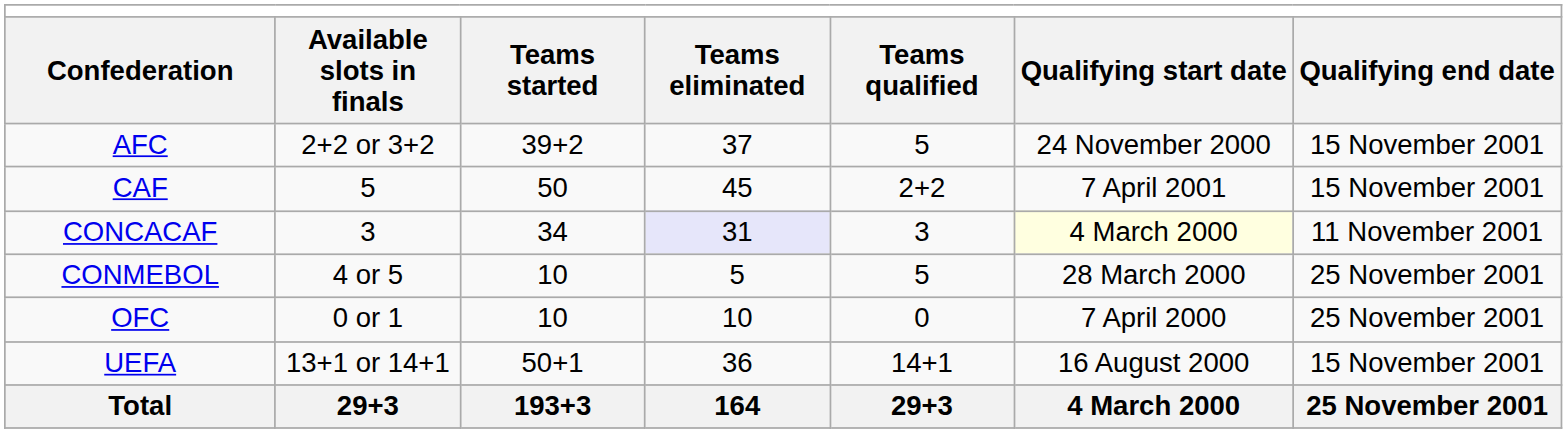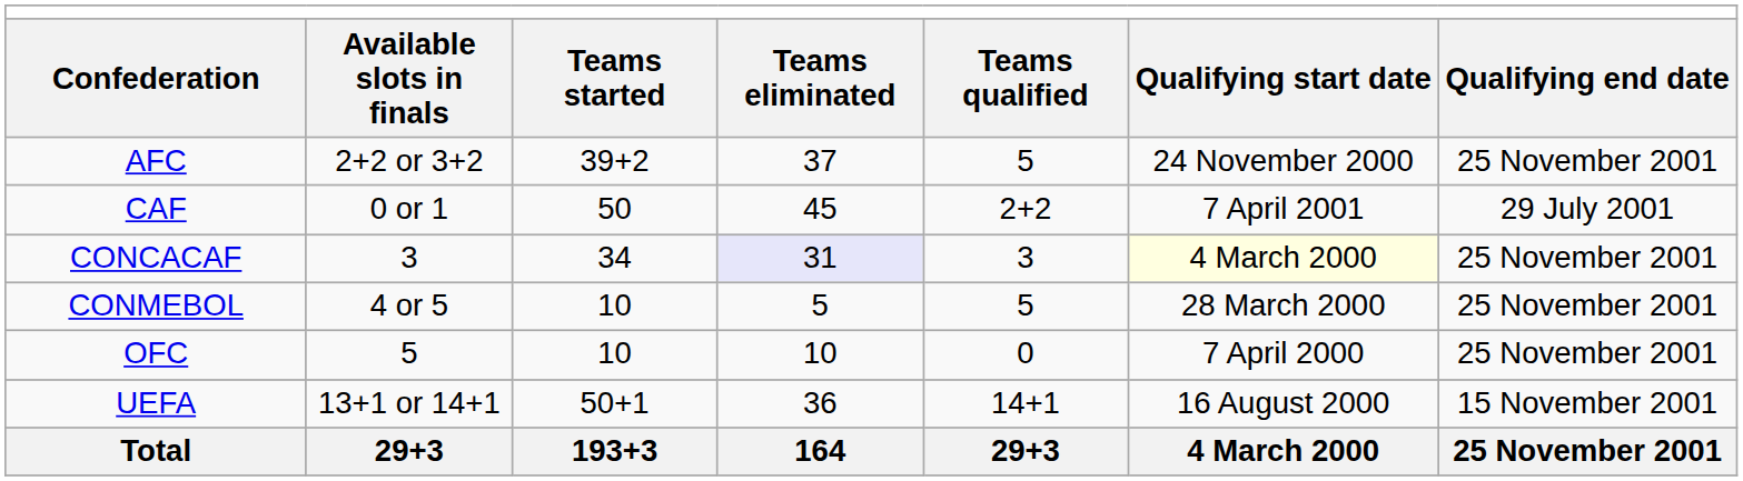AFC | column 7: 15 November 2001 -> 25 November 2001
CAF | column 2: 5 -> 0 or 1
CAF | column 7: 15 November 2001 -> 29 July 2001
CONCACAF | column 7: 11 November 2001 -> 25 November 2001
OFC | column 2: 0 or 1 -> 5
